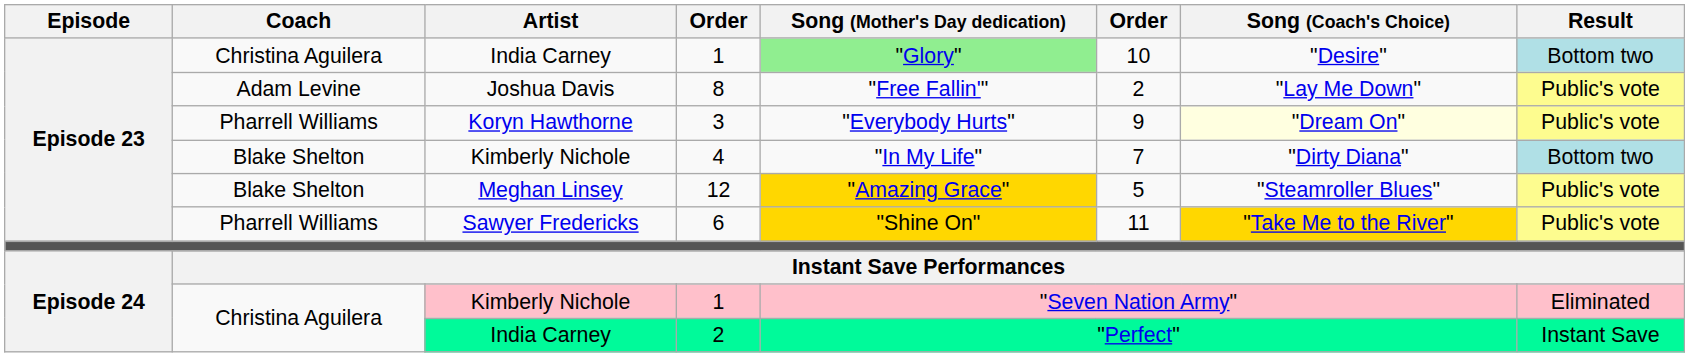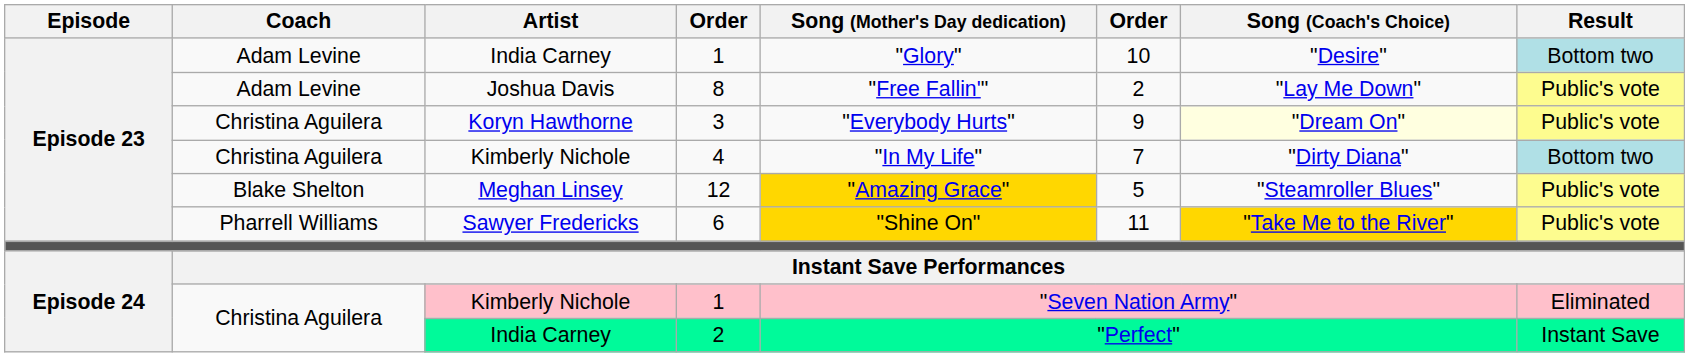India Carney / 1 | Coach: Christina Aguilera -> Adam Levine
India Carney / 1 | Song (Mother's Day dedication): lightgreen background -> no background
3 | Coach: Pharrell Williams -> Christina Aguilera
4 | Coach: Blake Shelton -> Christina Aguilera
